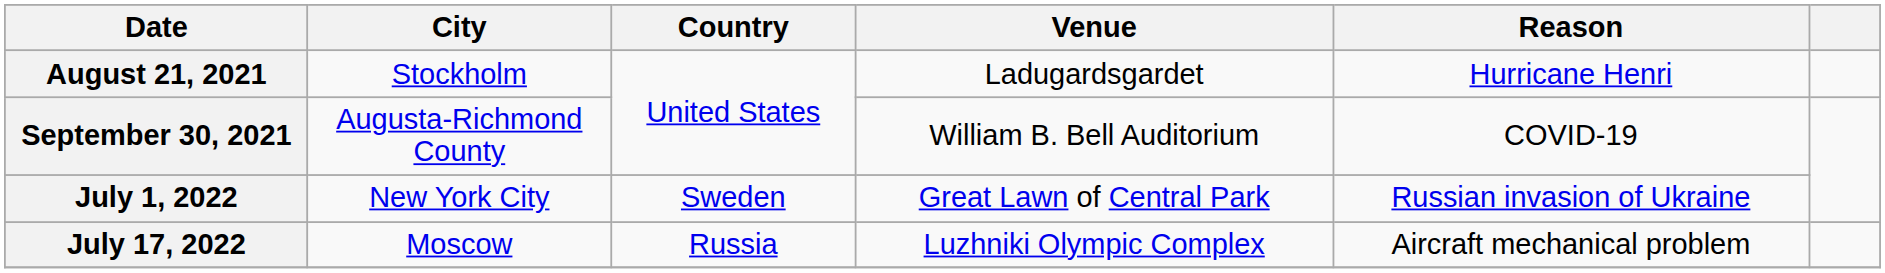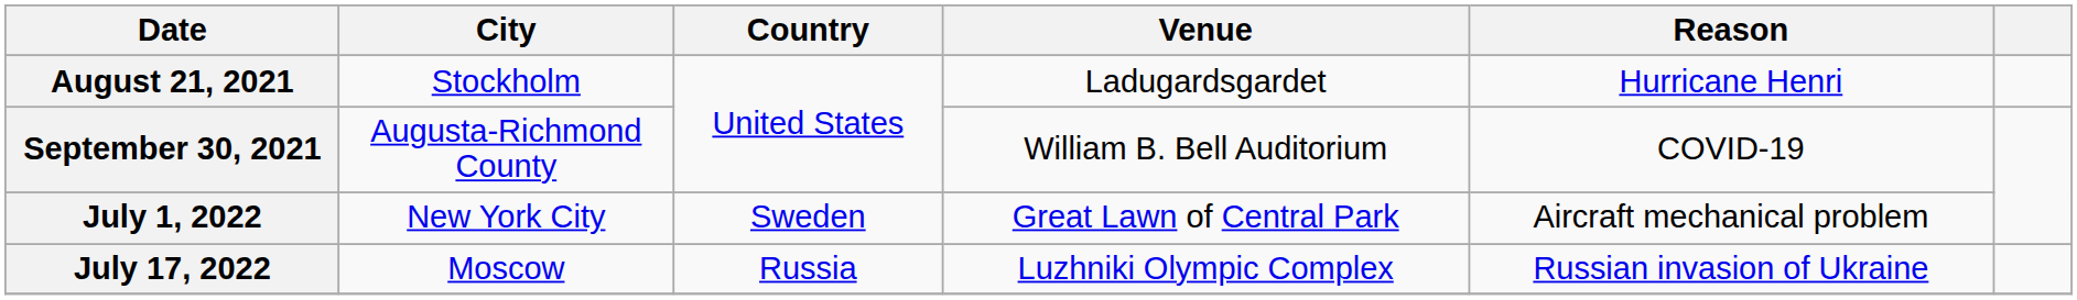July 1, 2022 | Reason: Russian invasion of Ukraine -> Aircraft mechanical problem
July 17, 2022 | Reason: Aircraft mechanical problem -> Russian invasion of Ukraine
